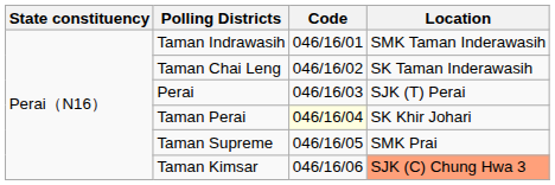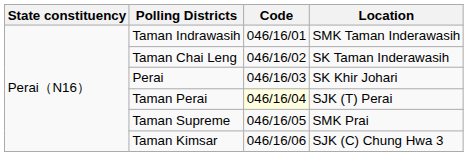Perai | Location: SJK (T) Perai -> SK Khir Johari
Taman Perai | Location: SK Khir Johari -> SJK (T) Perai
Taman Kimsar | Location: lightsalmon background -> no background
